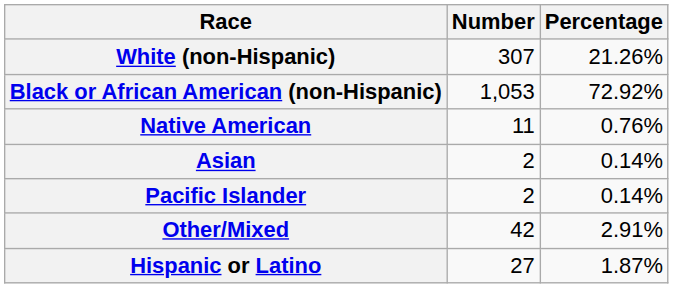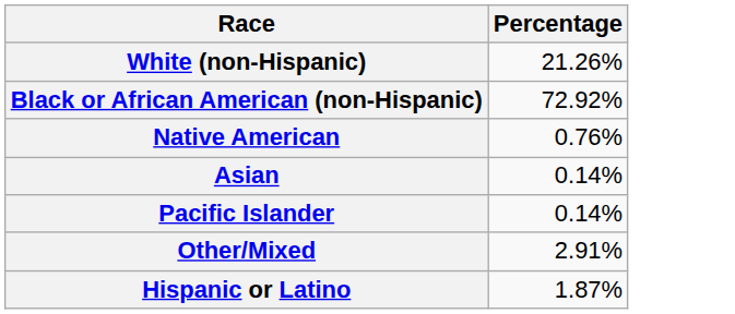- column: Number | 307 | 1,053 | 11 | 2 | 2 | 42 | 27
